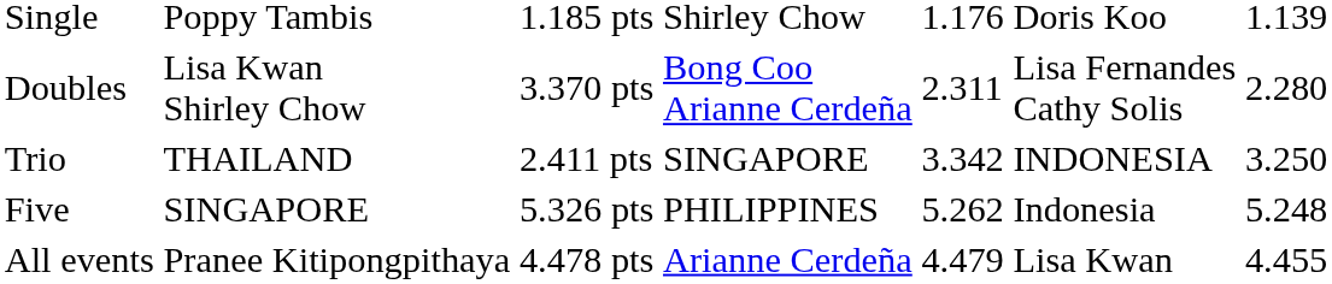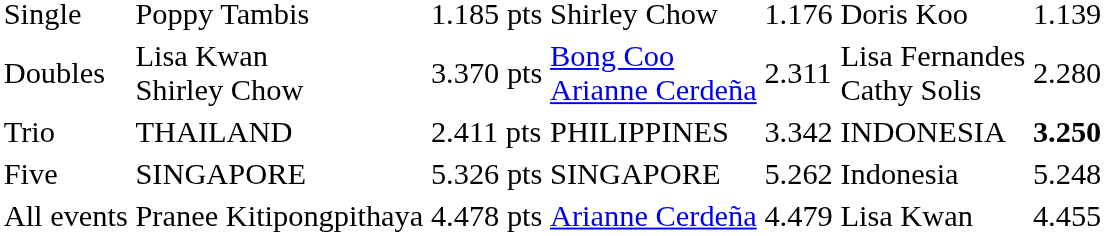Trio | column 4: SINGAPORE -> PHILIPPINES
Trio | column 7: normal -> bold
Five | column 4: PHILIPPINES -> SINGAPORE
